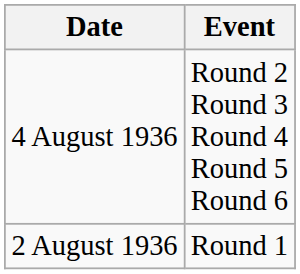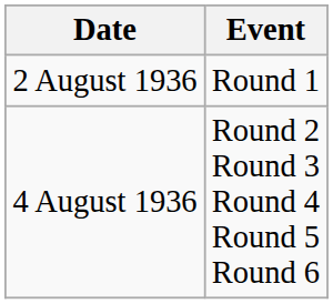rows swapped: 2 August 1936 <-> 4 August 1936
